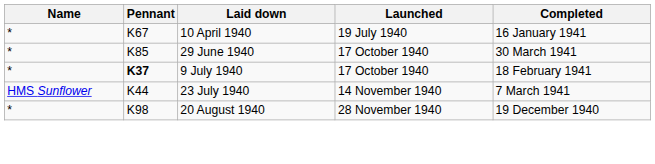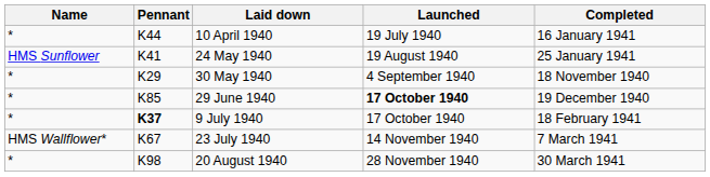10 April 1940 | Pennant: K67 -> K44
+ row: HMS Sunflower | K41 | 24 May 1940 | 19 August 1940 | 25 January 1941
+ row: * | K29 | 30 May 1940 | 4 September 1940 | 18 November 1940
29 June 1940 | Launched: normal -> bold
29 June 1940 | Completed: 30 March 1941 -> 19 December 1940
23 July 1940 | Name: HMS Sunflower -> HMS Wallflower*
23 July 1940 | Pennant: K44 -> K67
20 August 1940 | Completed: 19 December 1940 -> 30 March 1941
